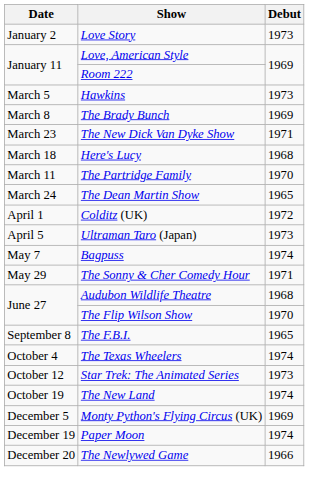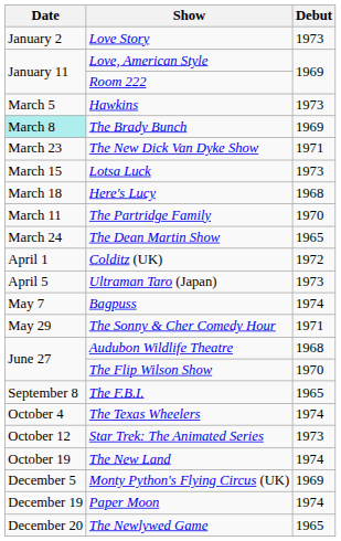The Brady Bunch | Date: no background -> paleturquoise background
+ row: March 15 | Lotsa Luck | 1973
The Newlywed Game | Debut: 1966 -> 1965
